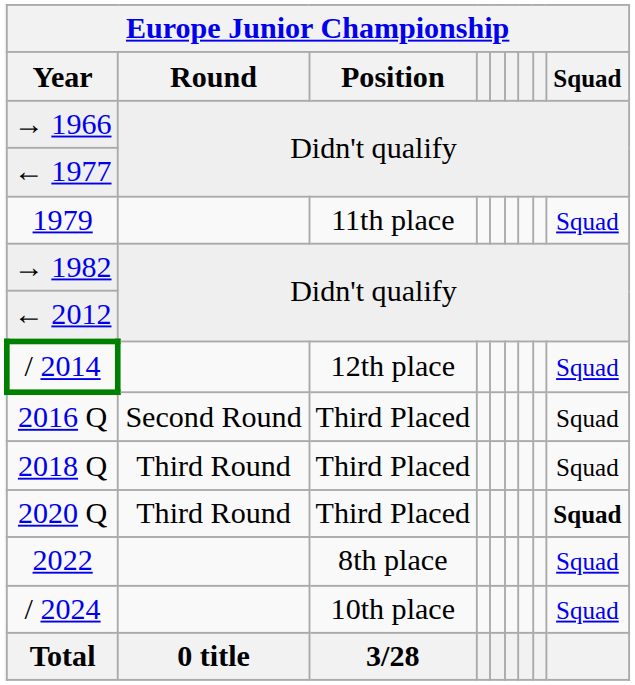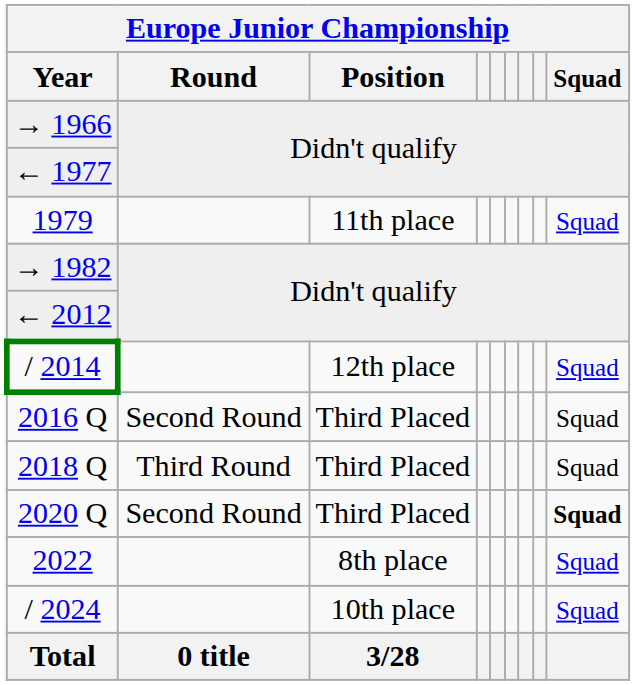2020 Q | Round: Third Round -> Second Round
